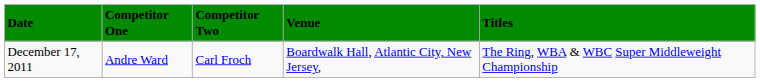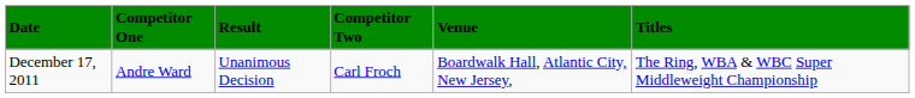+ column: Result | Unanimous Decision
